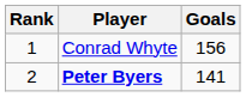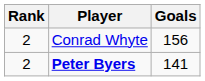Conrad Whyte | Rank: 1 -> 2
